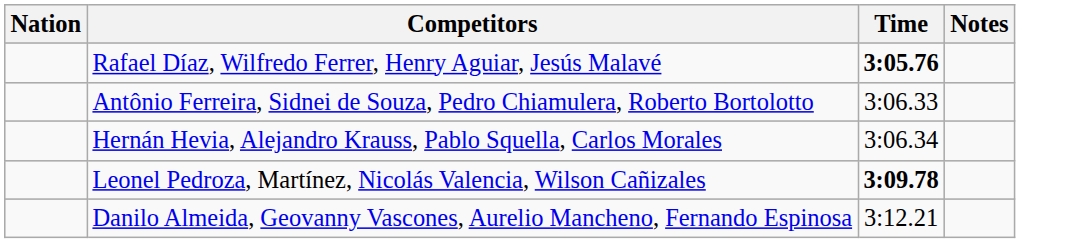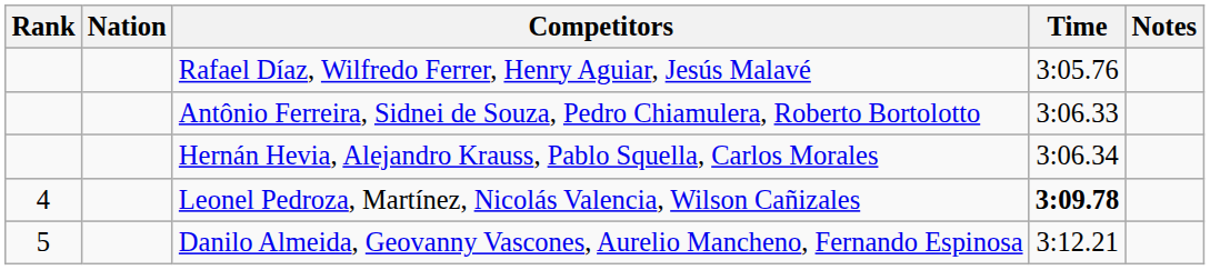+ column: Rank | 4 | 5
Rafael Díaz, Wilfredo Ferrer, Henry Aguiar, Jesús Malavé | Time: bold -> normal
